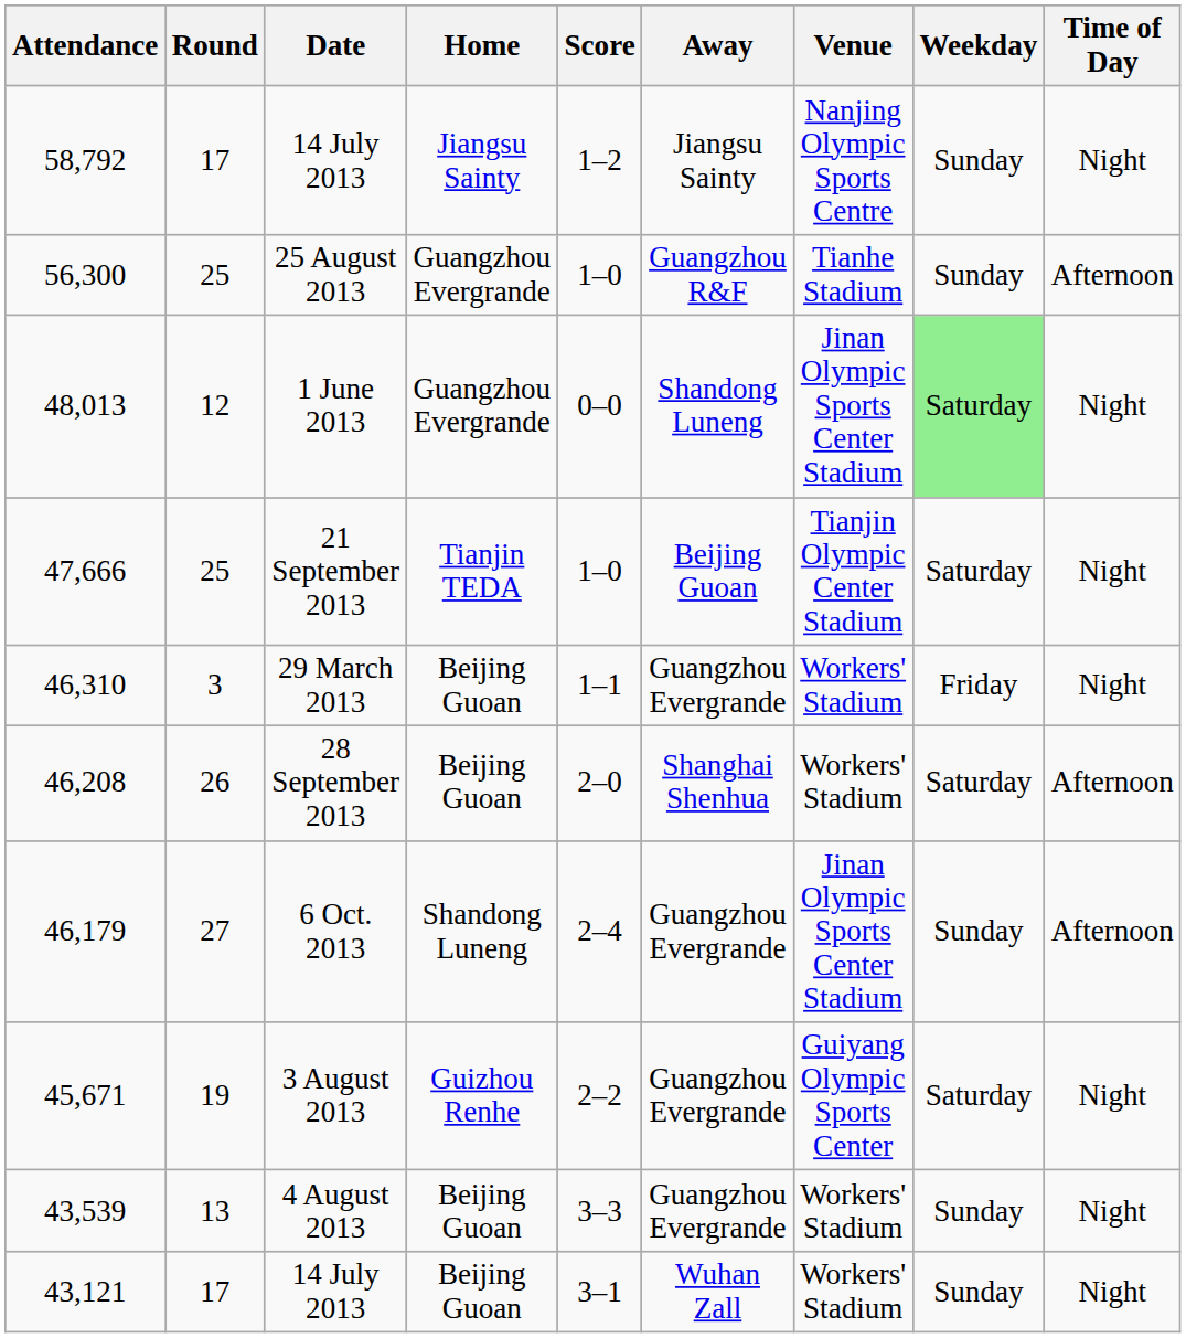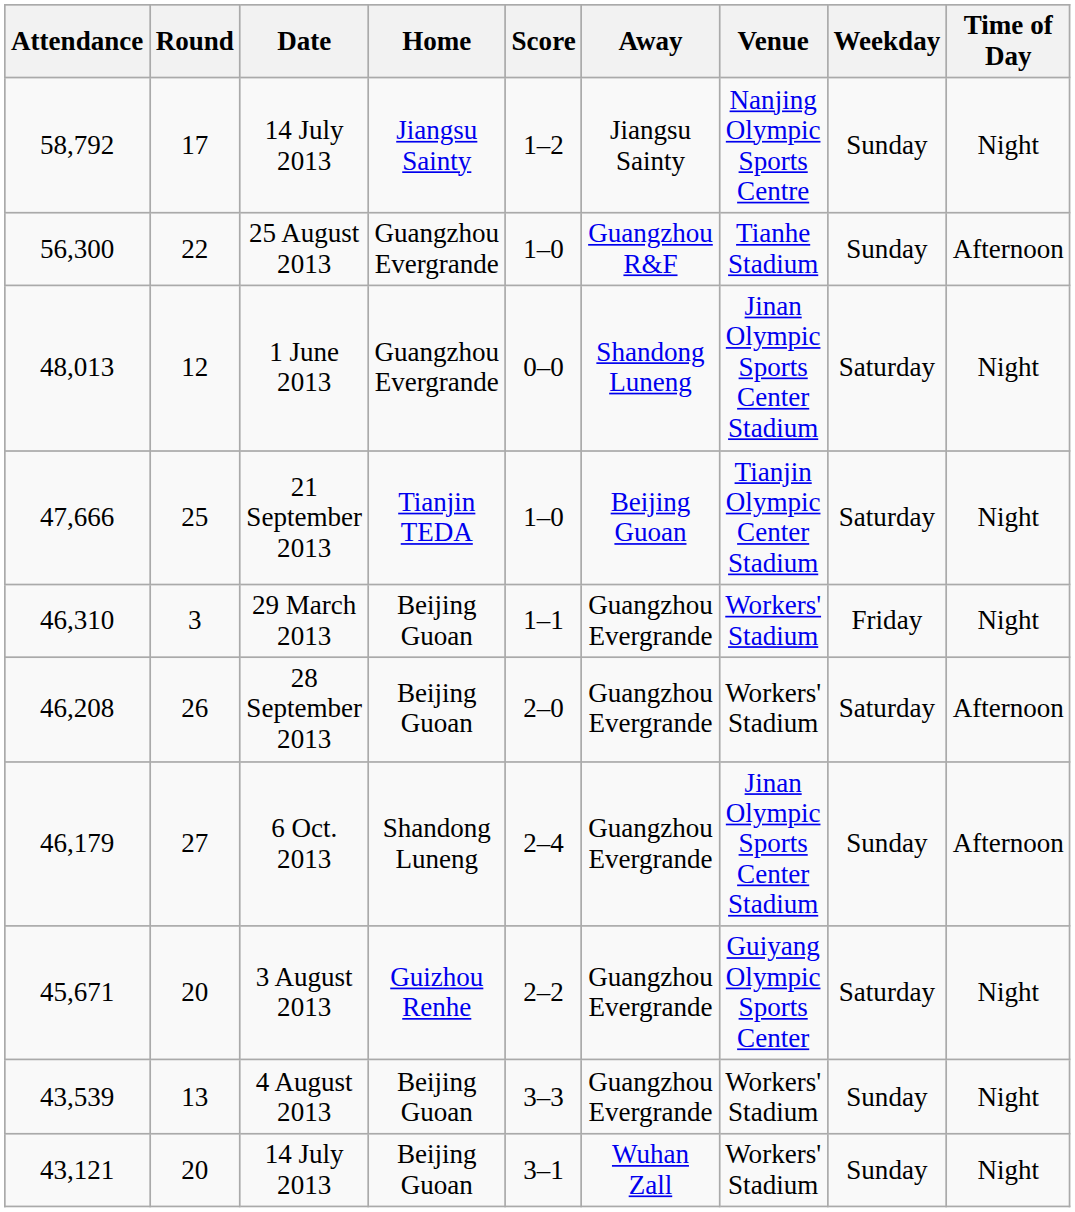25 August 2013 | Round: 25 -> 22
1 June 2013 | Weekday: lightgreen background -> no background
28 September 2013 | Away: Shanghai Shenhua -> Guangzhou Evergrande
3 August 2013 | Round: 19 -> 20
43,121 / 14 July 2013 | Round: 17 -> 20
